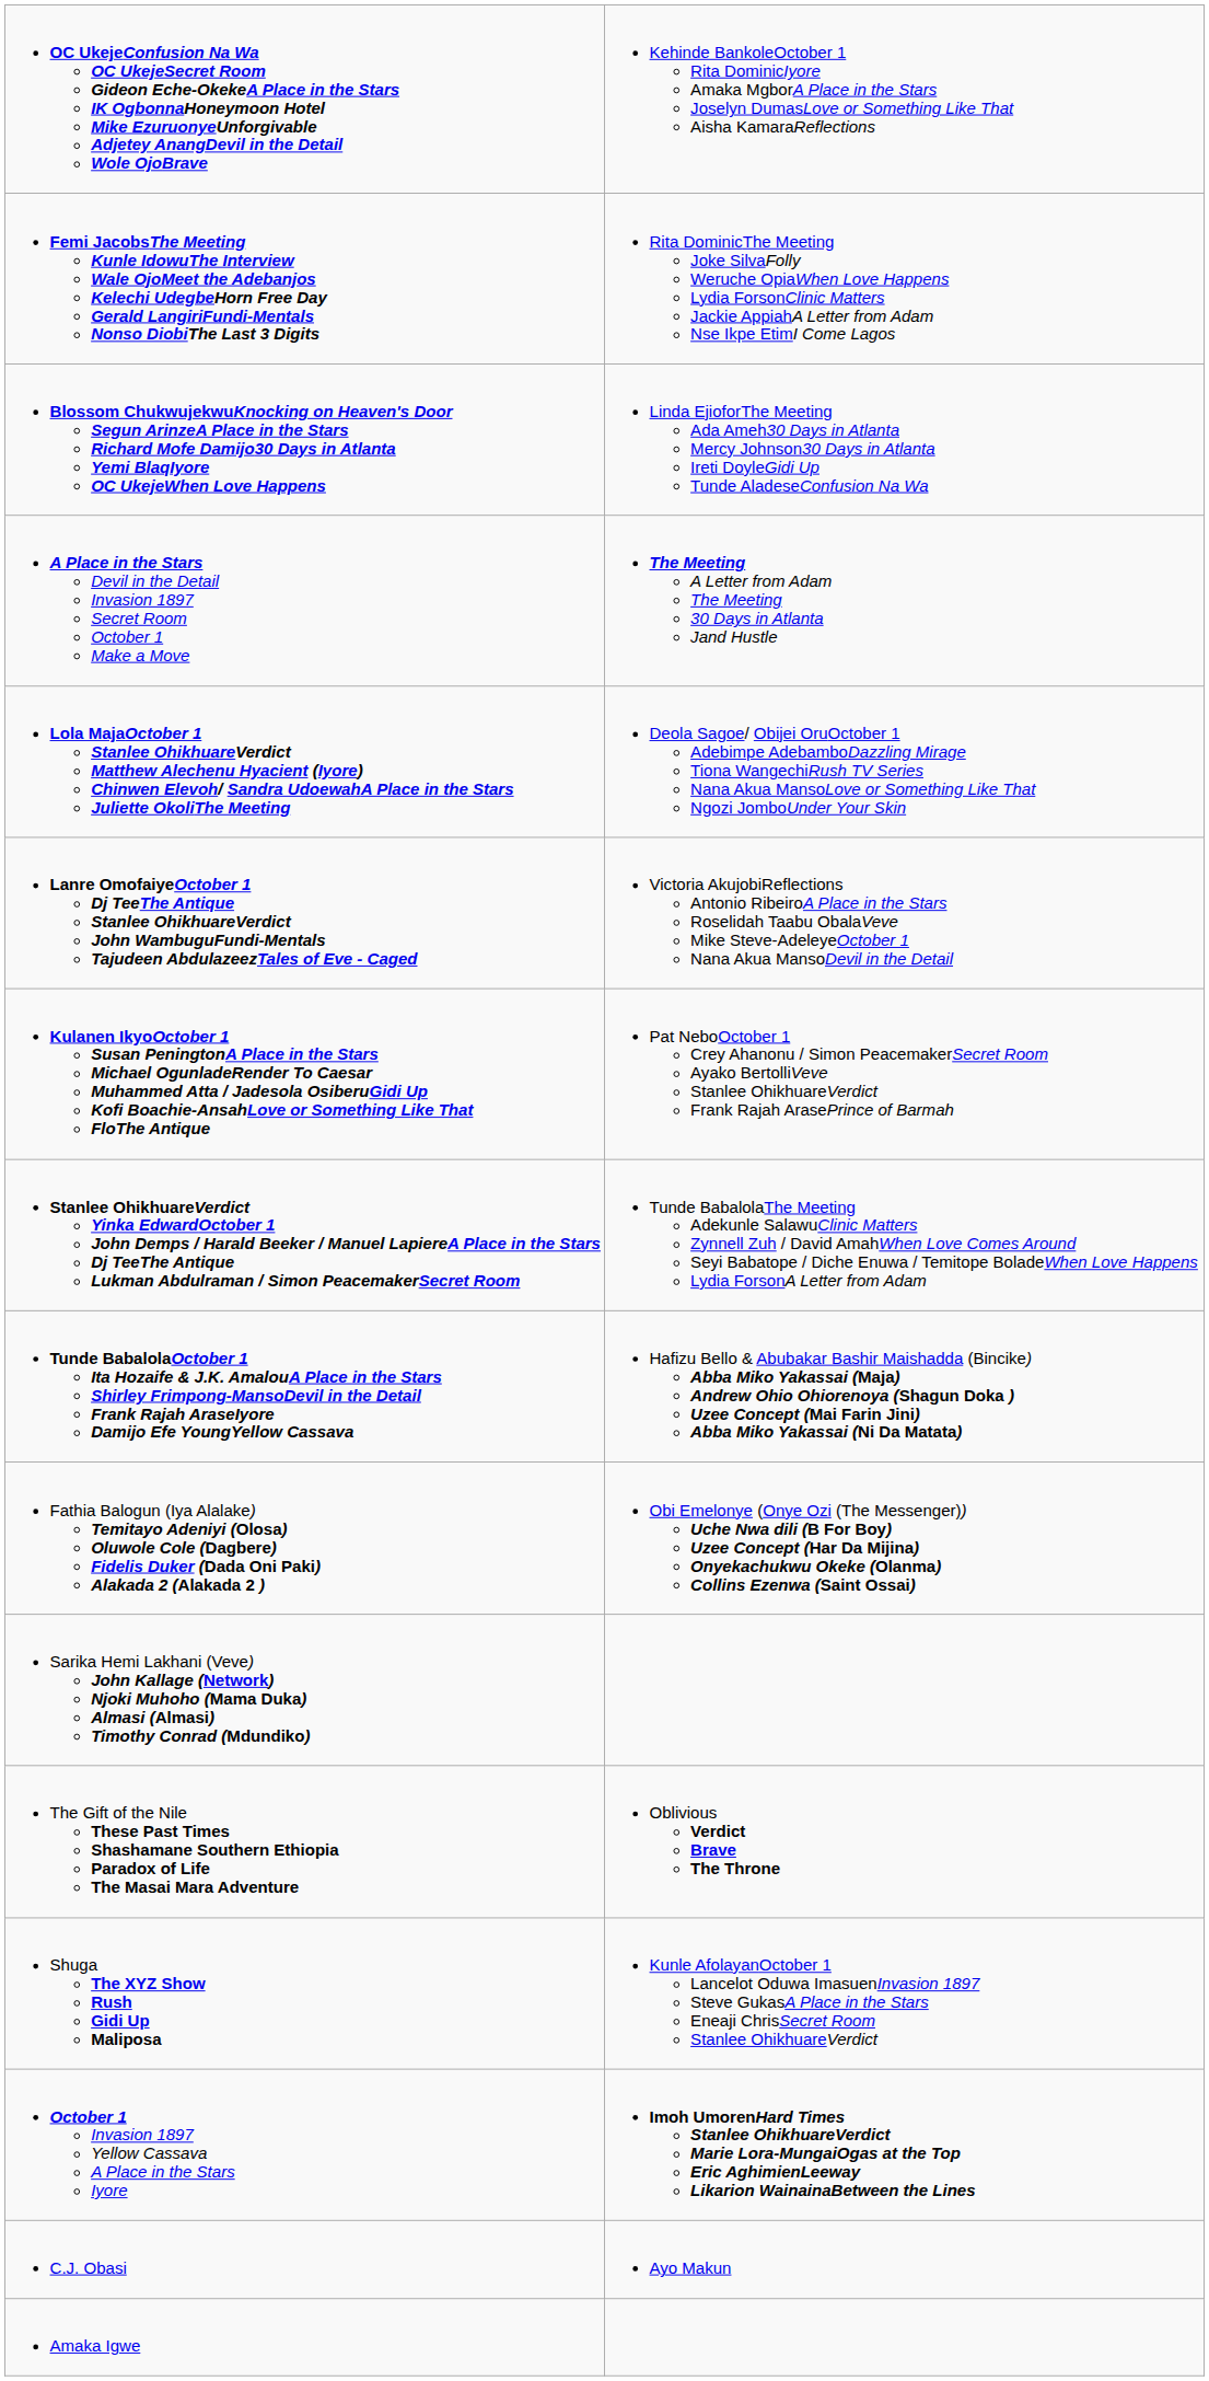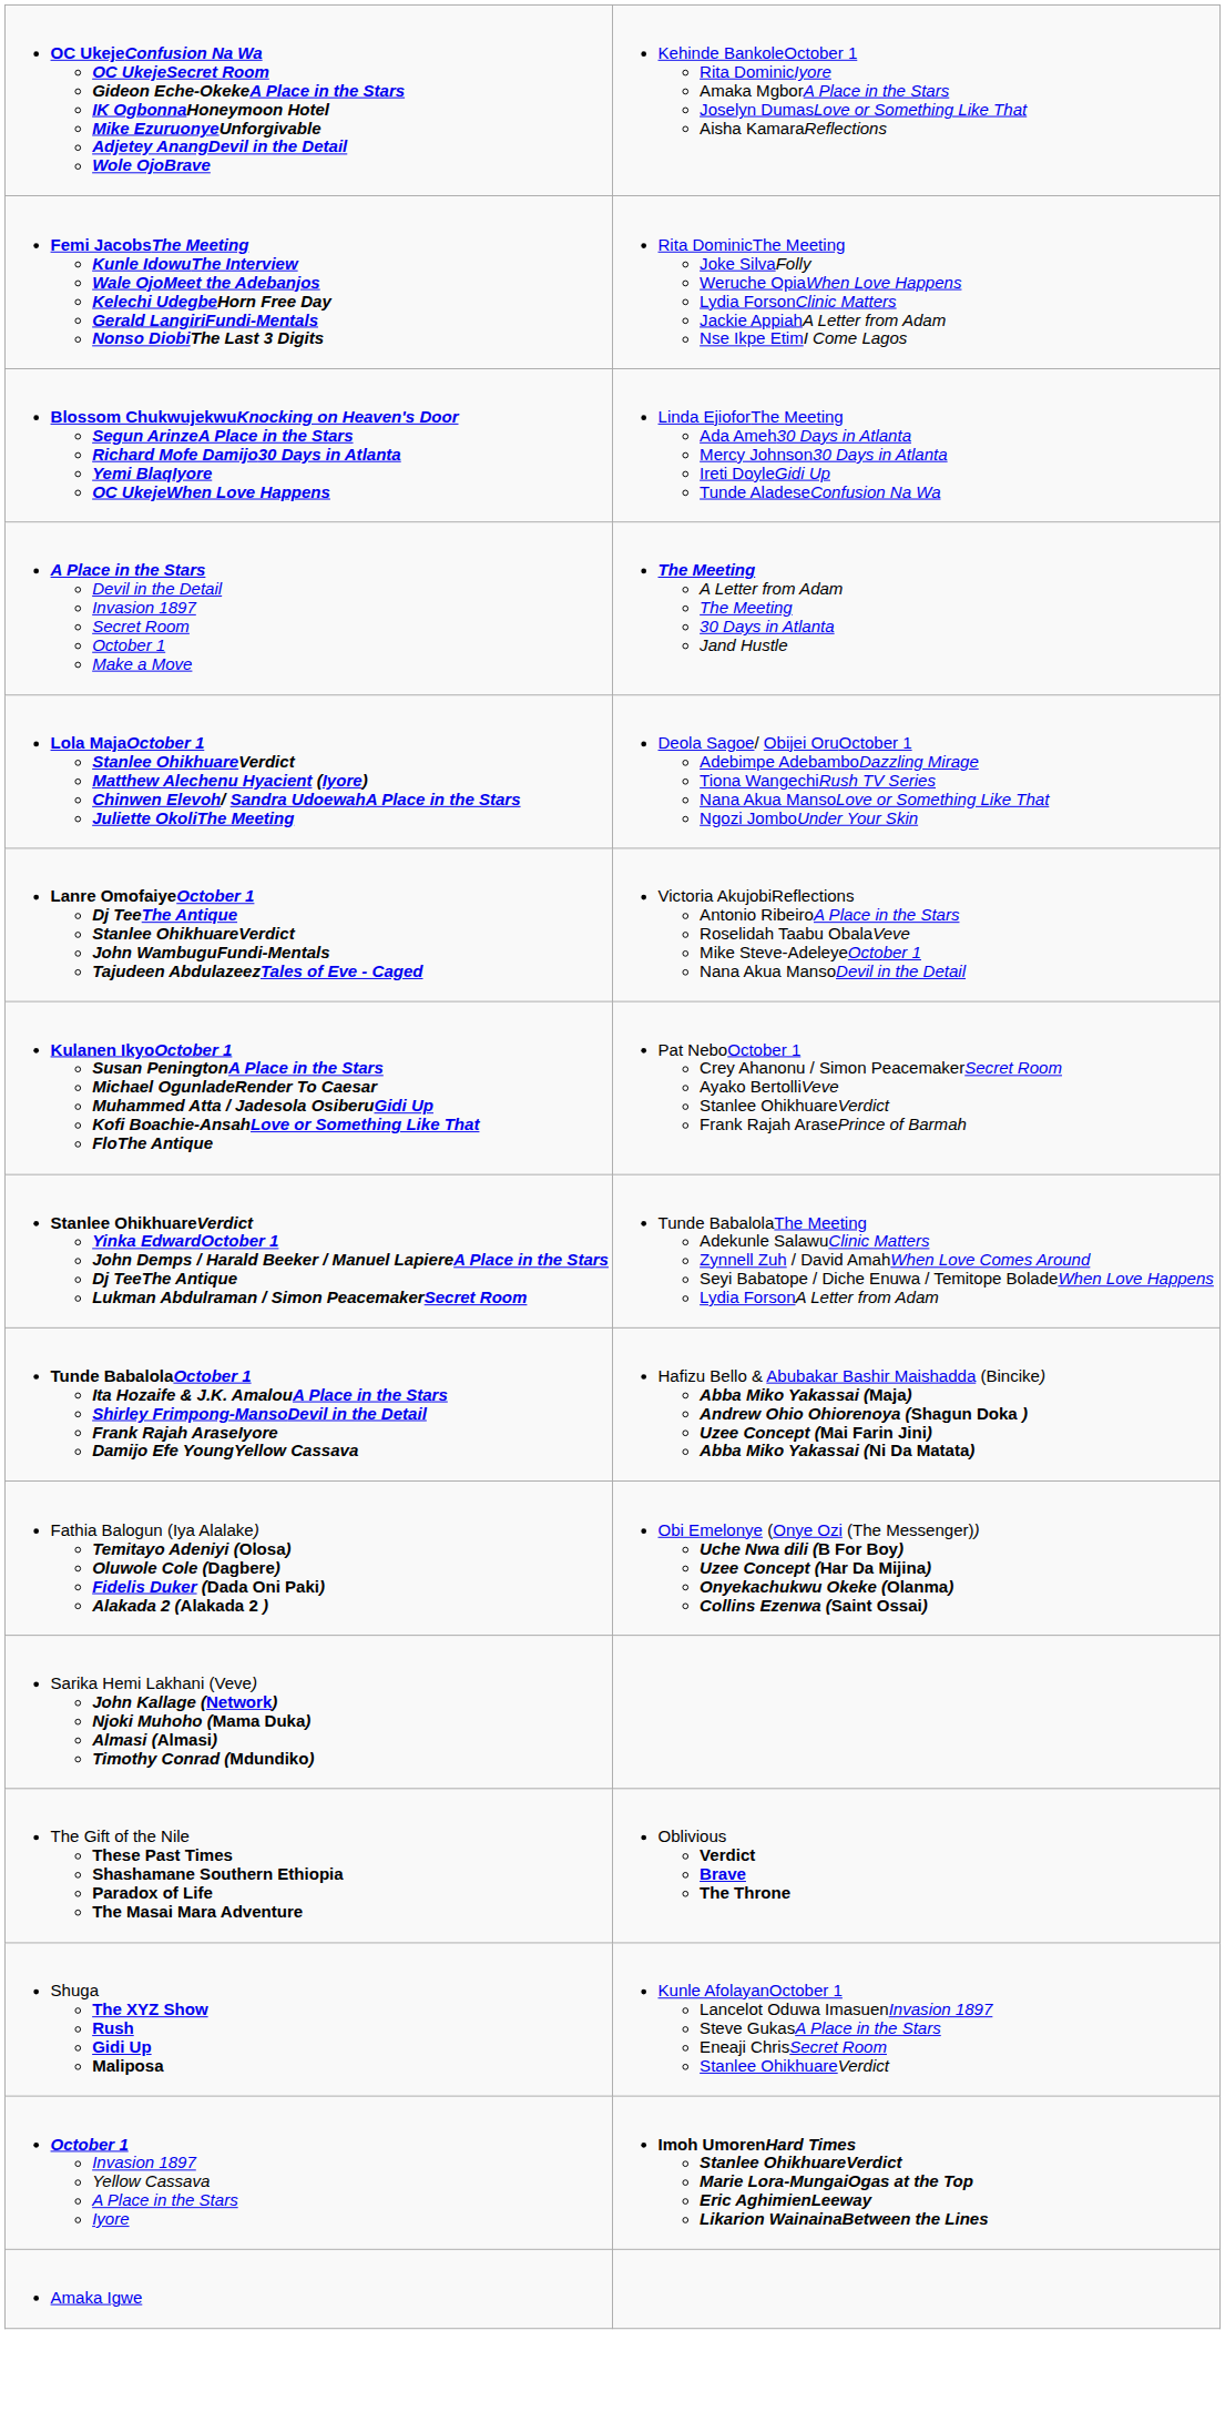- row: C.J. Obasi | Ayo Makun
